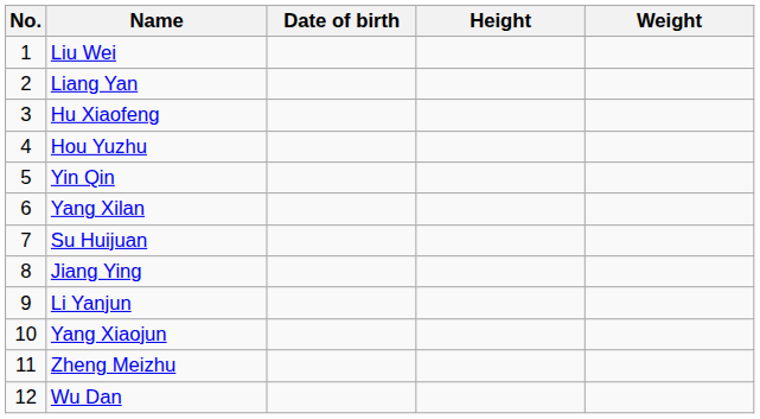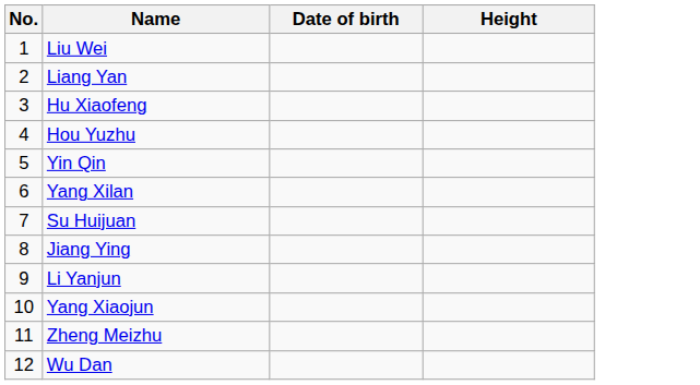- column: Weight
